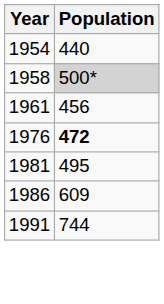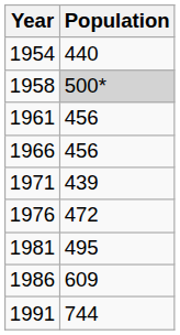+ row: 1966 | 456
+ row: 1971 | 439
1976 | Population: bold -> normal
